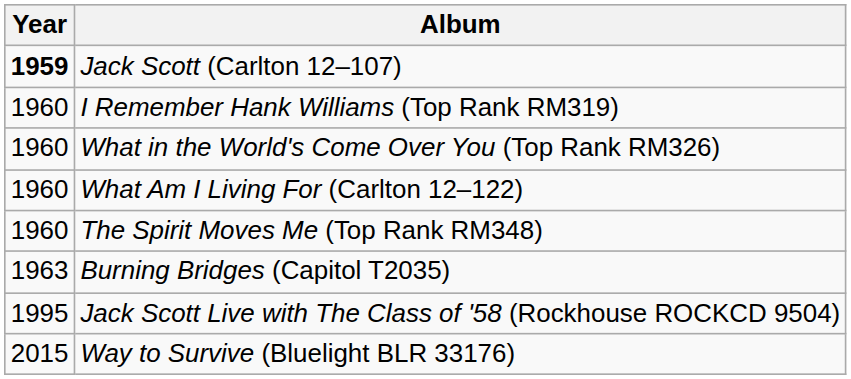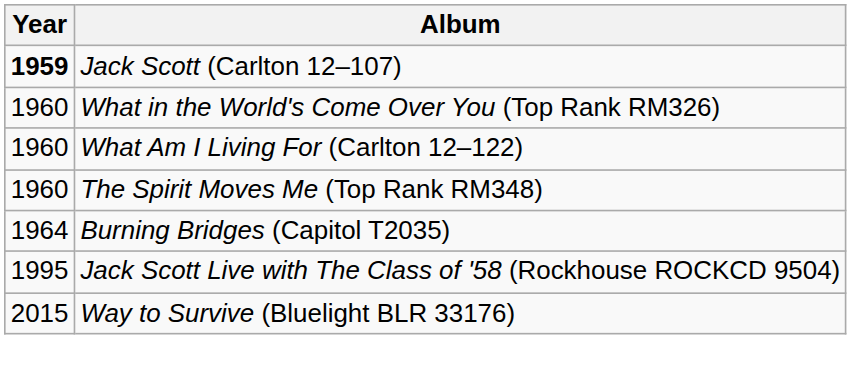- row: 1960 | I Remember Hank Williams (Top Rank RM319)
Burning Bridges (Capitol T2035) | Year: 1963 -> 1964
